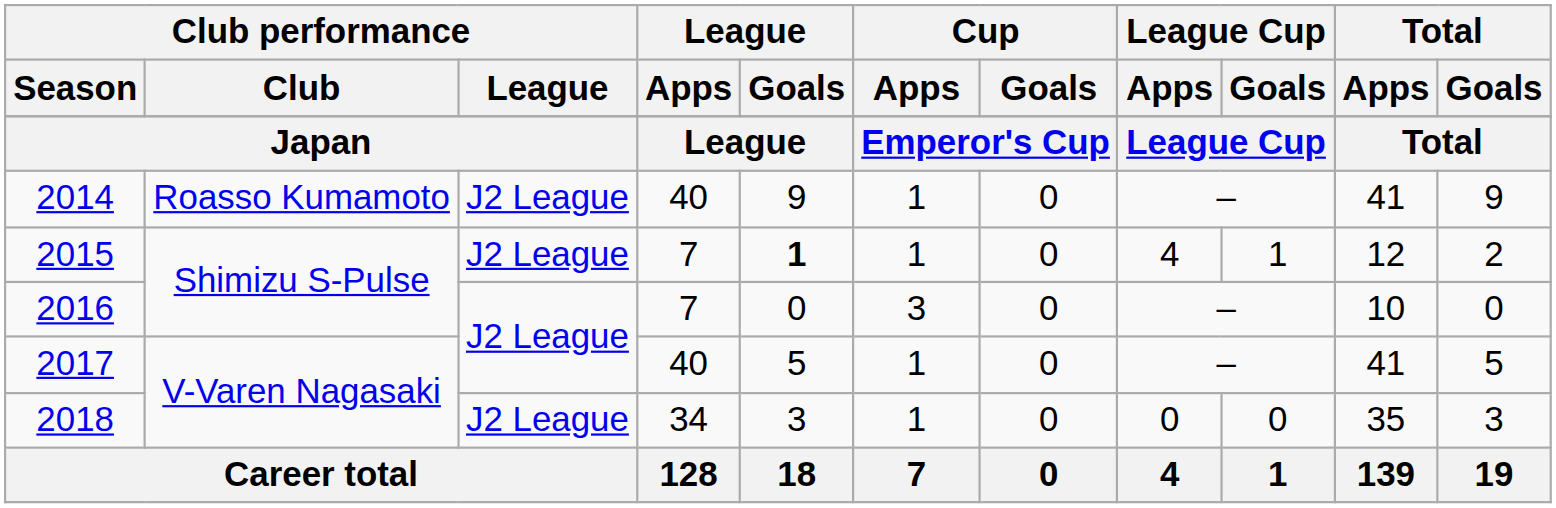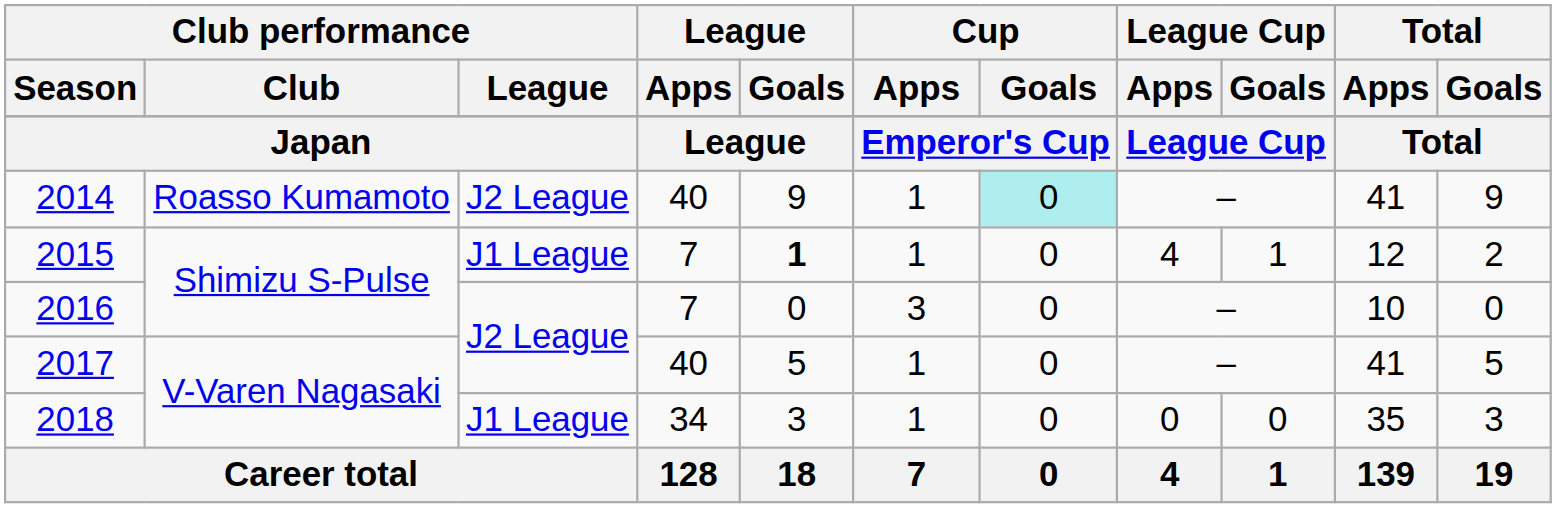2014 | Cup / Goals: no background -> paleturquoise background
2015 | Club performance / League: J2 League -> J1 League
2018 | Club performance / League: J2 League -> J1 League
